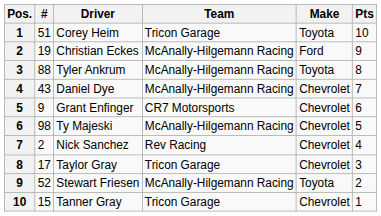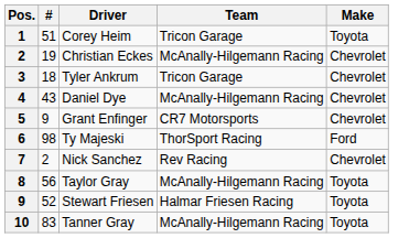- column: Pts | 10 | 9 | 8 | 7 | 6 | 5 | 4 | 3 | 2 | 1
Christian Eckes | Make: Ford -> Chevrolet
Tyler Ankrum | #: 88 -> 18
Tyler Ankrum | Team: McAnally-Hilgemann Racing -> Tricon Garage
Tyler Ankrum | Make: Toyota -> Chevrolet
Ty Majeski | Team: McAnally-Hilgemann Racing -> ThorSport Racing
Ty Majeski | Make: Chevrolet -> Ford
Taylor Gray | #: 17 -> 56
Taylor Gray | Team: Tricon Garage -> McAnally-Hilgemann Racing
Taylor Gray | Make: Chevrolet -> Toyota
Stewart Friesen | Team: McAnally-Hilgemann Racing -> Halmar Friesen Racing
Tanner Gray | #: 15 -> 83
Tanner Gray | Team: Tricon Garage -> McAnally-Hilgemann Racing
Tanner Gray | Make: Chevrolet -> Toyota
